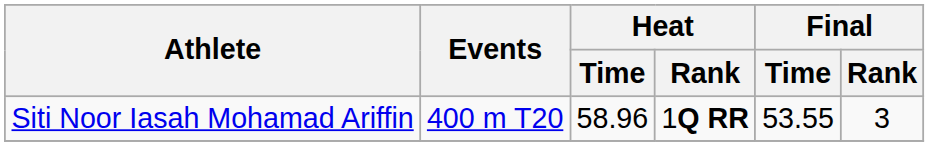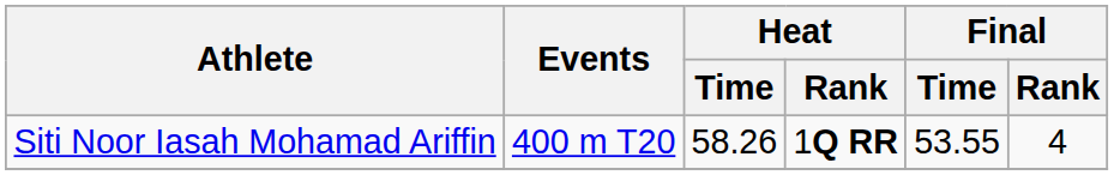Siti Noor Iasah Mohamad Ariffin | Heat / Time: 58.96 -> 58.26
Siti Noor Iasah Mohamad Ariffin | Final / Rank: 3 -> 4
